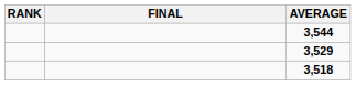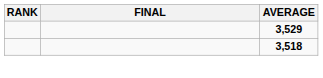- row: 3,544
